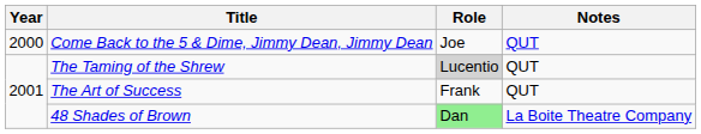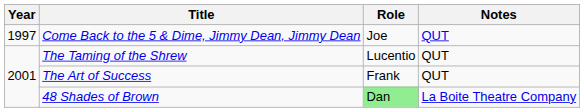Come Back to the 5 & Dime, Jimmy Dean, Jimmy Dean | Year: 2000 -> 1997
The Taming of the Shrew | Role: lightgrey background -> no background
